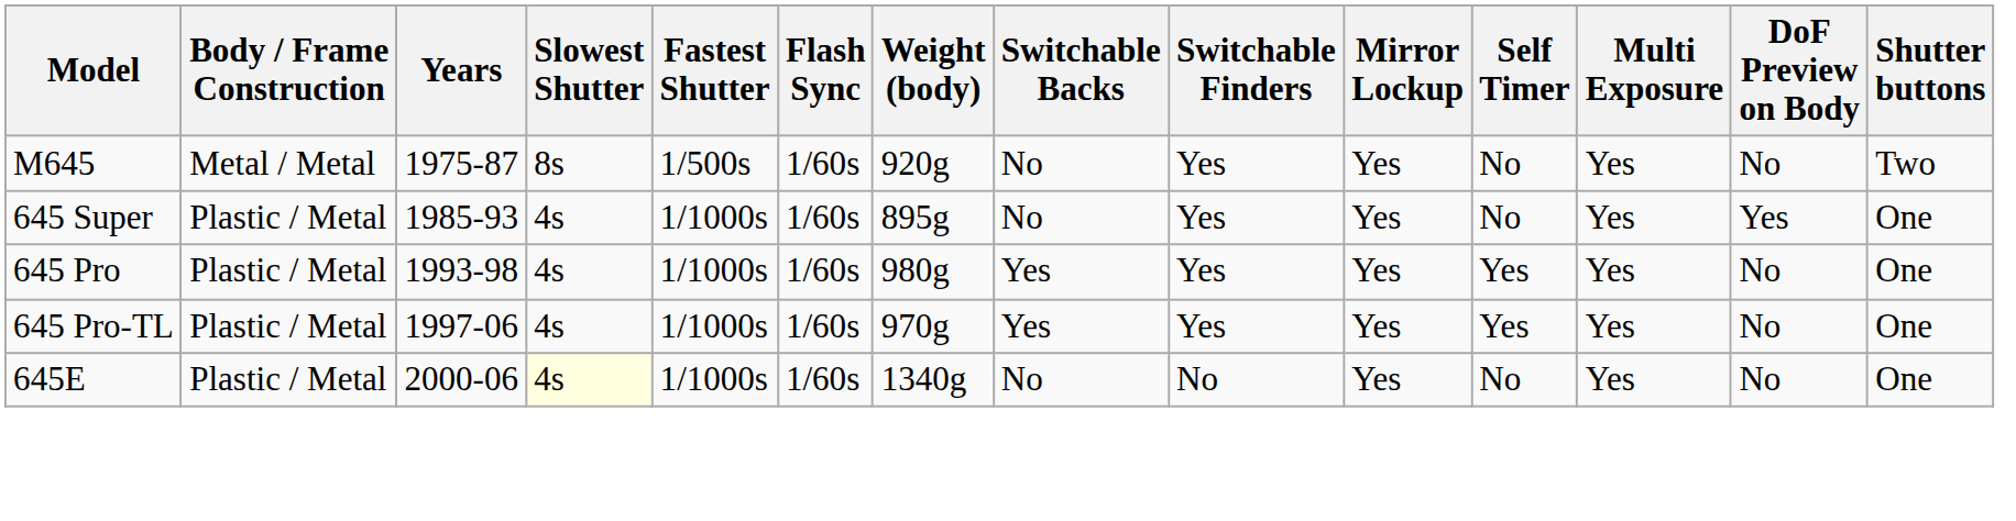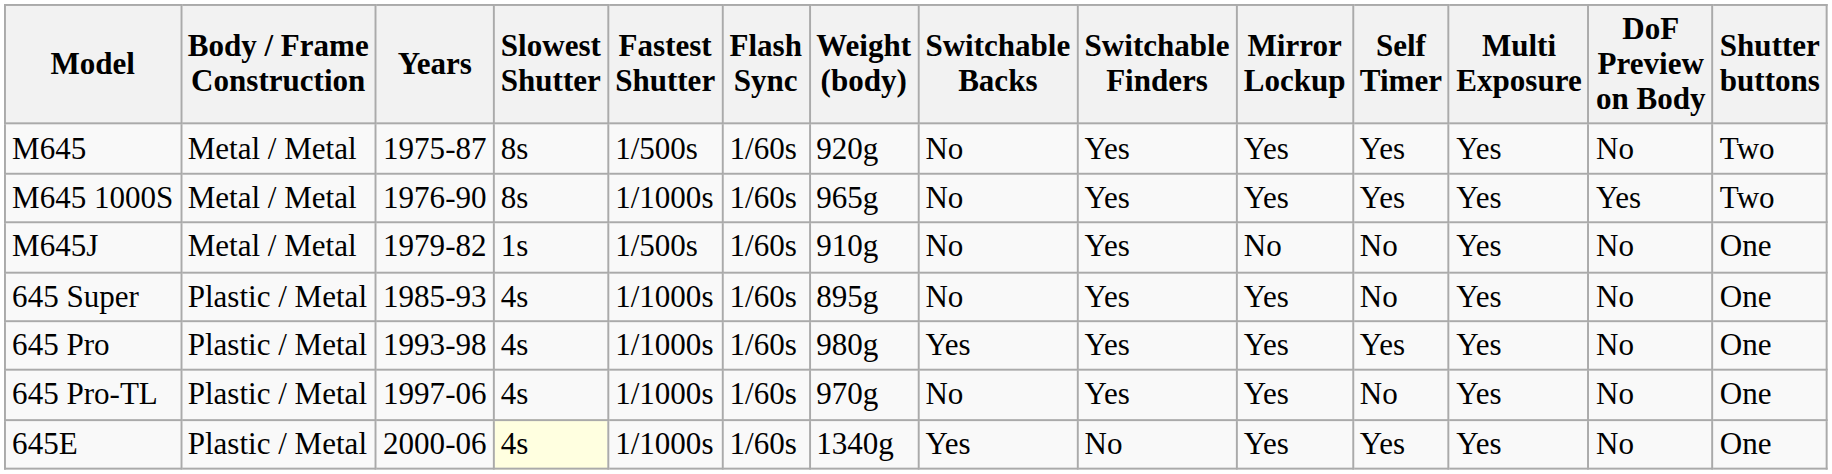M645 | Self Timer: No -> Yes
+ row: M645 1000S | Metal / Metal | 1976-90 | 8s | 1/1000s | 1/60s | 965g | No | Yes | Yes | Yes | Yes | Yes | Two
+ row: M645J | Metal / Metal | 1979-82 | 1s | 1/500s | 1/60s | 910g | No | Yes | No | No | Yes | No | One
645 Super | DoF Preview on Body: Yes -> No
645 Pro-TL | Switchable Backs: Yes -> No
645 Pro-TL | Self Timer: Yes -> No
645E | Switchable Backs: No -> Yes
645E | Self Timer: No -> Yes
